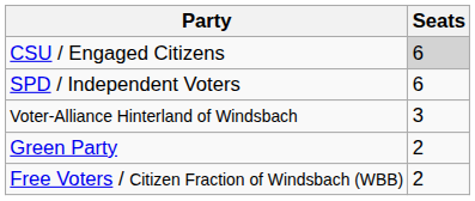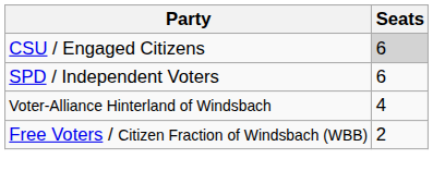Voter-Alliance Hinterland of Windsbach | Seats: 3 -> 4
- row: Green Party | 2
